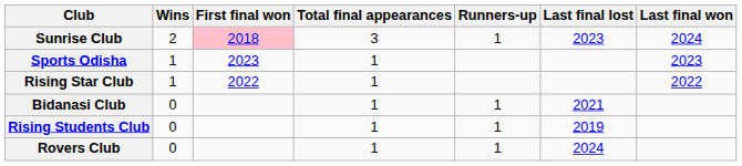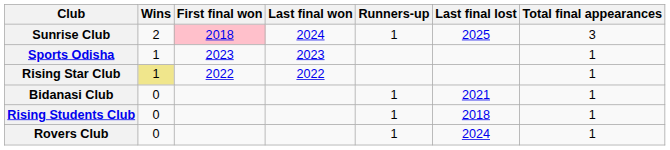columns swapped: Last final won <-> Total final appearances
Sunrise Club | Last final lost: 2023 -> 2025
Rising Star Club | Wins: no background -> khaki background
Rising Students Club | Last final lost: 2019 -> 2018
